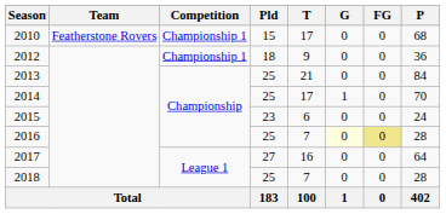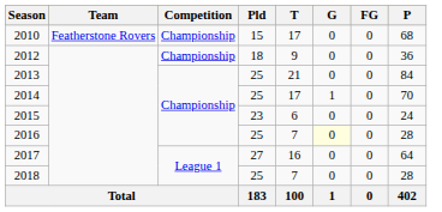2010 | Competition: Championship 1 -> Championship
2012 | Competition: Championship 1 -> Championship
2016 | FG: khaki background -> no background
